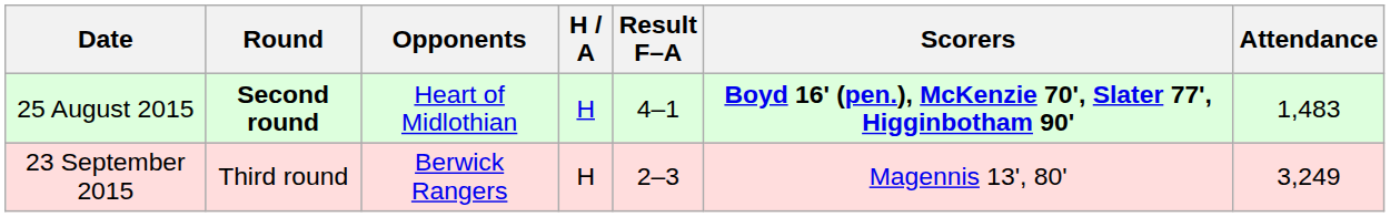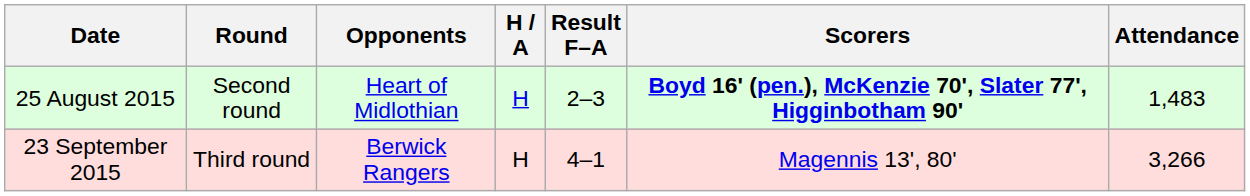25 August 2015 | Round: bold -> normal
25 August 2015 | Result F–A: 4–1 -> 2–3
23 September 2015 | Result F–A: 2–3 -> 4–1
23 September 2015 | Attendance: 3,249 -> 3,266
